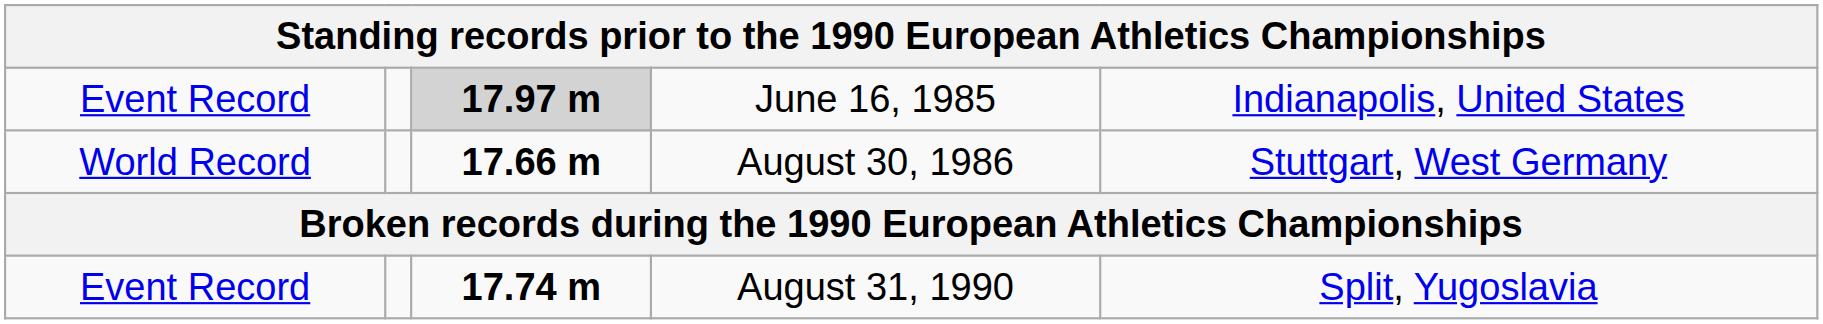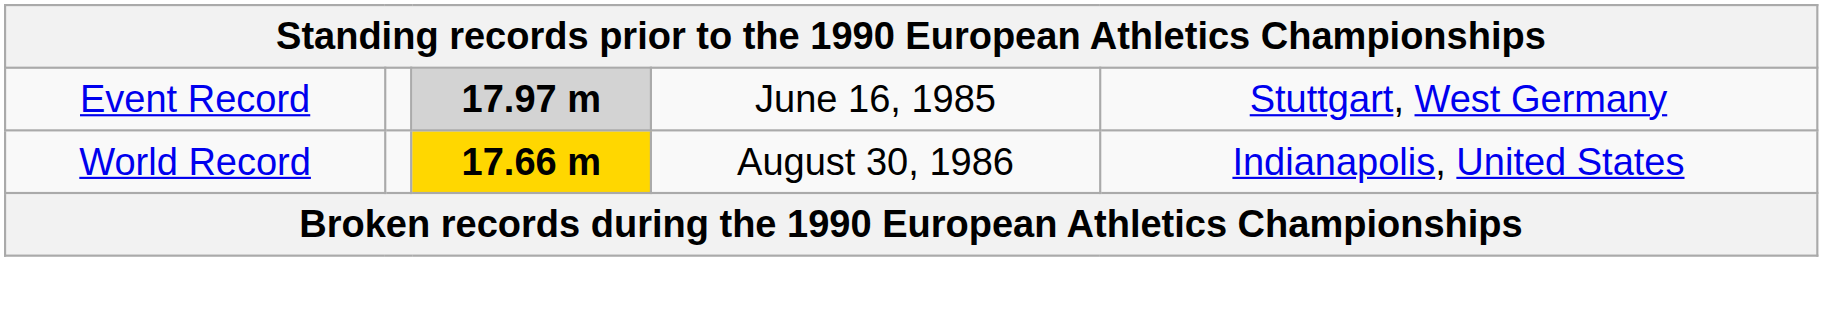June 16, 1985 | column 5: Indianapolis, United States -> Stuttgart, West Germany
August 30, 1986 | column 3: no background -> gold background
August 30, 1986 | column 5: Stuttgart, West Germany -> Indianapolis, United States
- row: Event Record | 17.74 m | August 31, 1990 | Split, Yugoslavia
